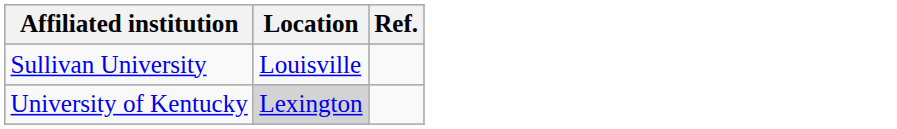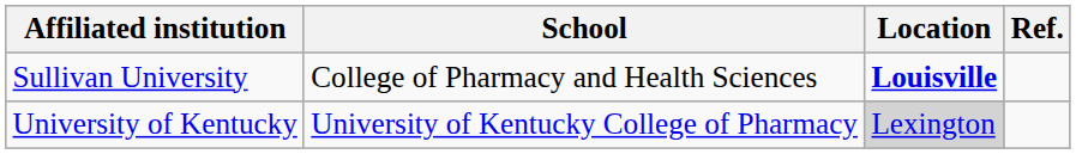+ column: School | College of Pharmacy and Health Sciences | University of Kentucky College of Pharmacy
Sullivan University | Location: normal -> bold
